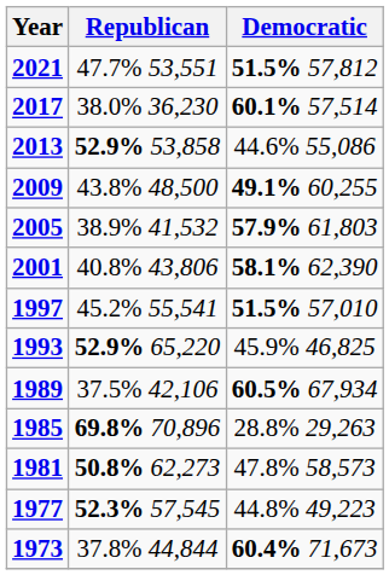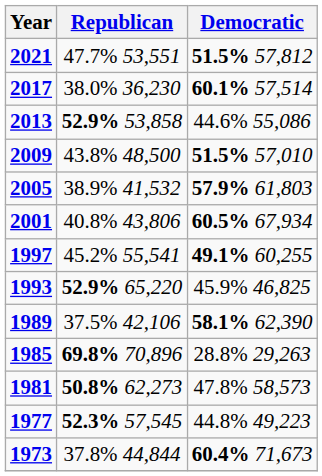2009 | Democratic: 49.1% 60,255 -> 51.5% 57,010
2001 | Democratic: 58.1% 62,390 -> 60.5% 67,934
1997 | Democratic: 51.5% 57,010 -> 49.1% 60,255
1989 | Democratic: 60.5% 67,934 -> 58.1% 62,390
